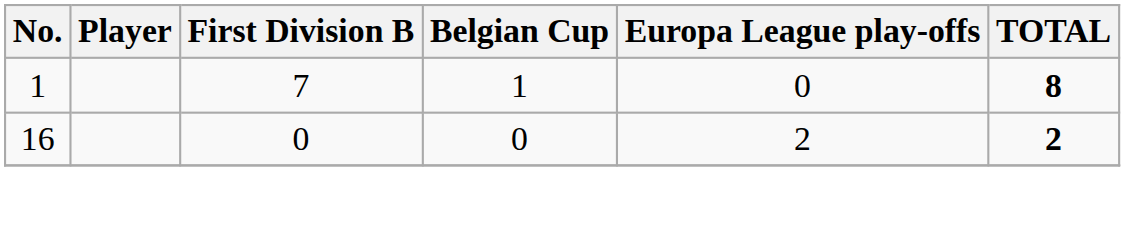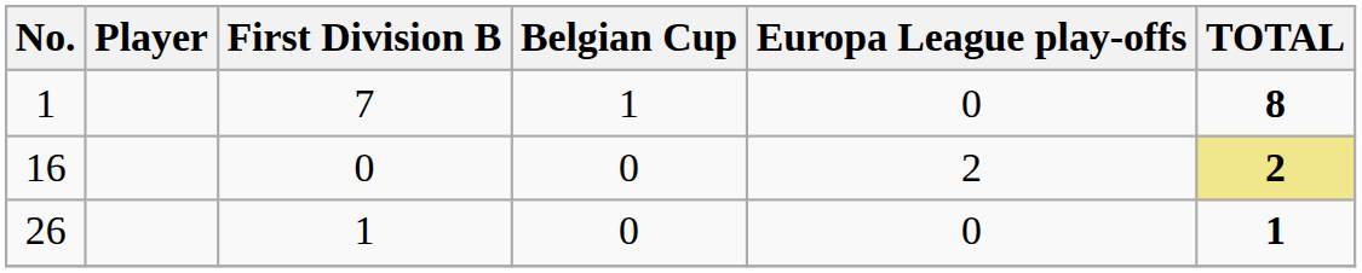16 | TOTAL: no background -> khaki background
+ row: 26 | 1 | 0 | 0 | 1
